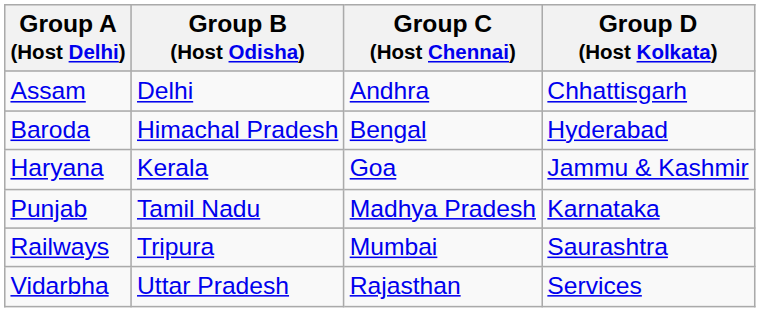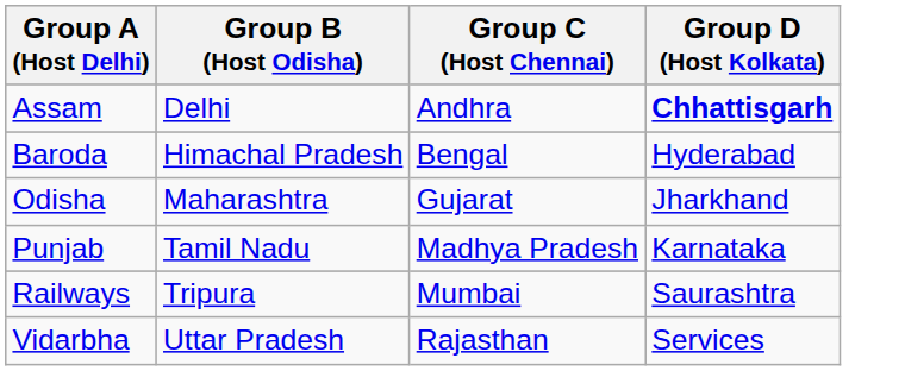Assam | Group D (Host Kolkata): normal -> bold
- row: Haryana | Kerala | Goa | Jammu & Kashmir
+ row: Odisha | Maharashtra | Gujarat | Jharkhand
